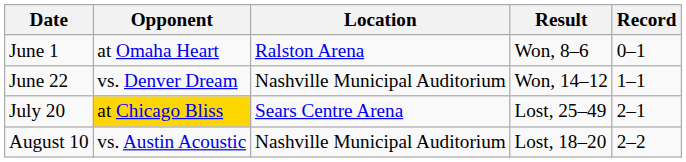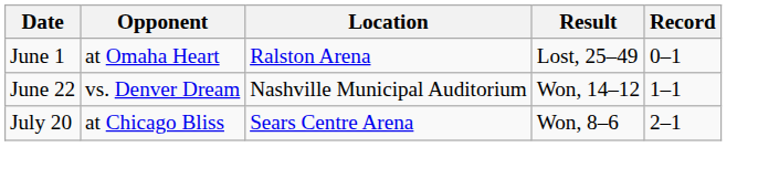June 1 | Result: Won, 8–6 -> Lost, 25–49
July 20 | Opponent: gold background -> no background
July 20 | Result: Lost, 25–49 -> Won, 8–6
- row: August 10 | vs. Austin Acoustic | Nashville Municipal Auditorium | Lost, 18–20 | 2–2
